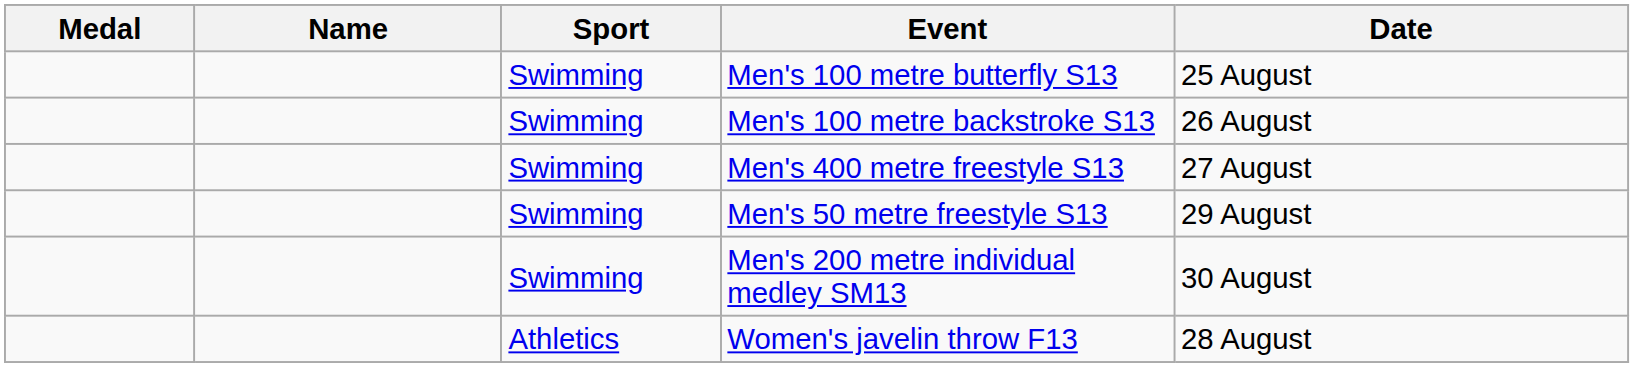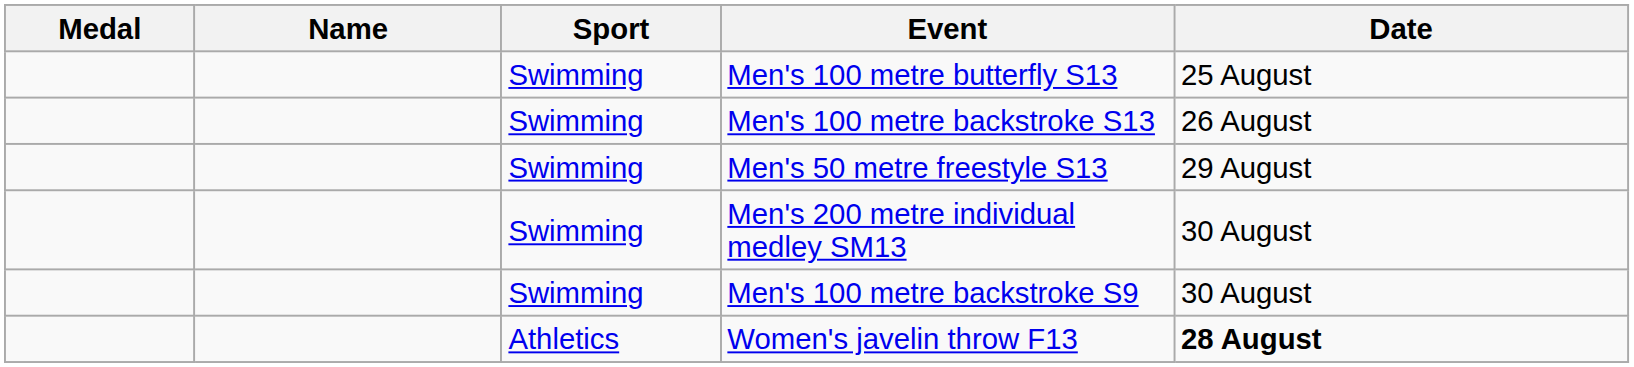- row: Swimming | Men's 400 metre freestyle S13 | 27 August
+ row: Swimming | Men's 100 metre backstroke S9 | 30 August
Women's javelin throw F13 | Date: normal -> bold
